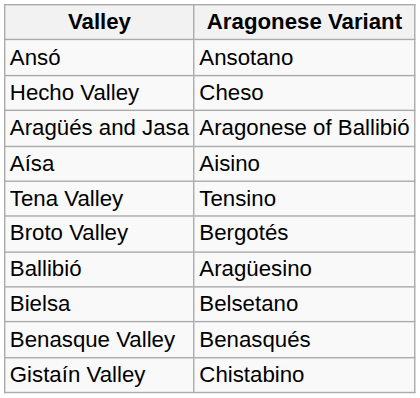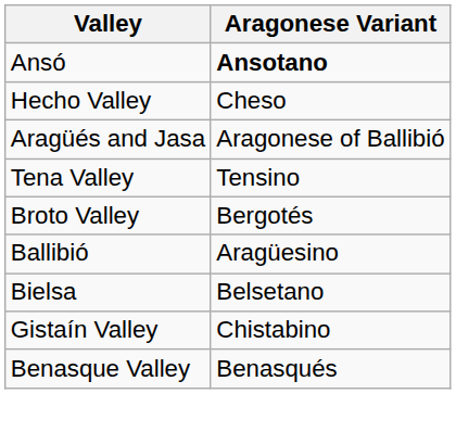Ansó | Aragonese Variant: normal -> bold
- row: Aísa | Aisino
rows swapped: Gistaín Valley <-> Benasque Valley
